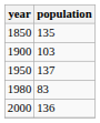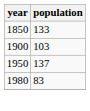1850 | population: 135 -> 133
- row: 2000 | 136
